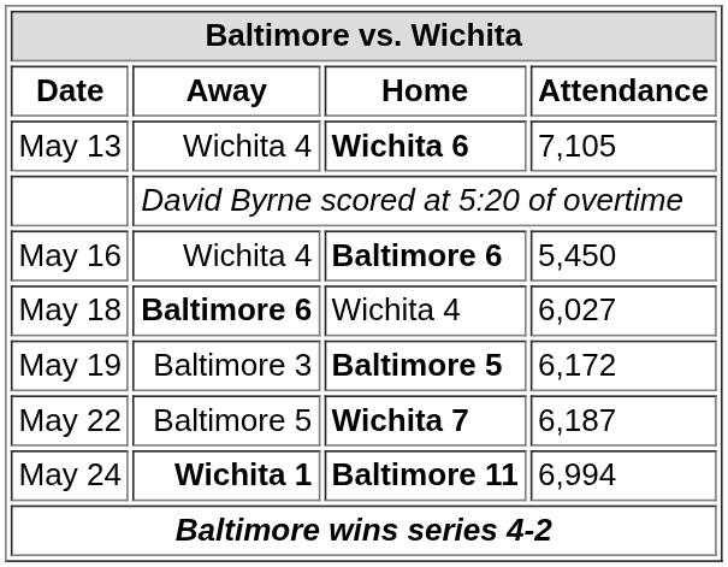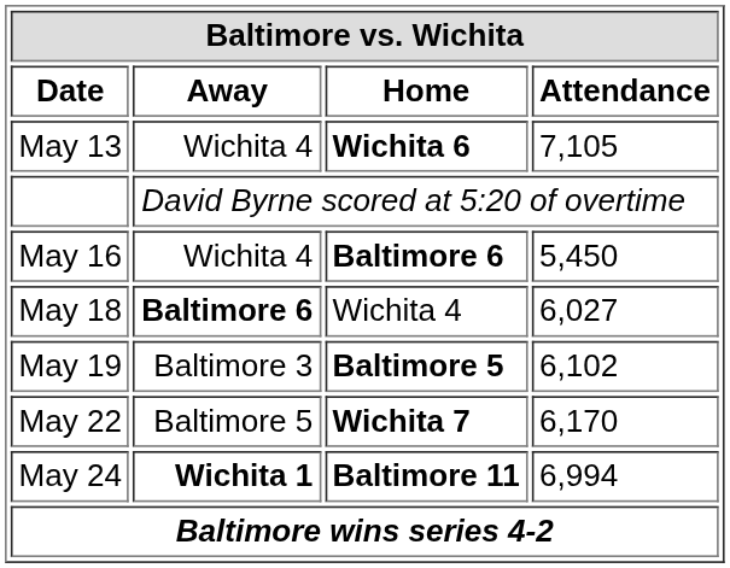May 19 | Baltimore vs. Wichita / Attendance: 6,172 -> 6,102
May 22 | Baltimore vs. Wichita / Attendance: 6,187 -> 6,170
